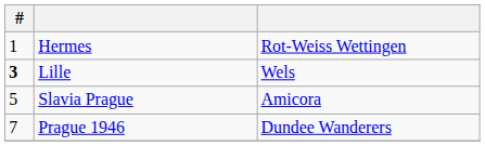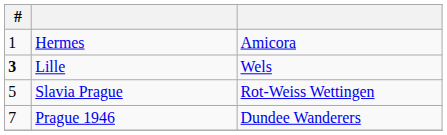Hermes | column 3: Rot-Weiss Wettingen -> Amicora
Slavia Prague | column 3: Amicora -> Rot-Weiss Wettingen
